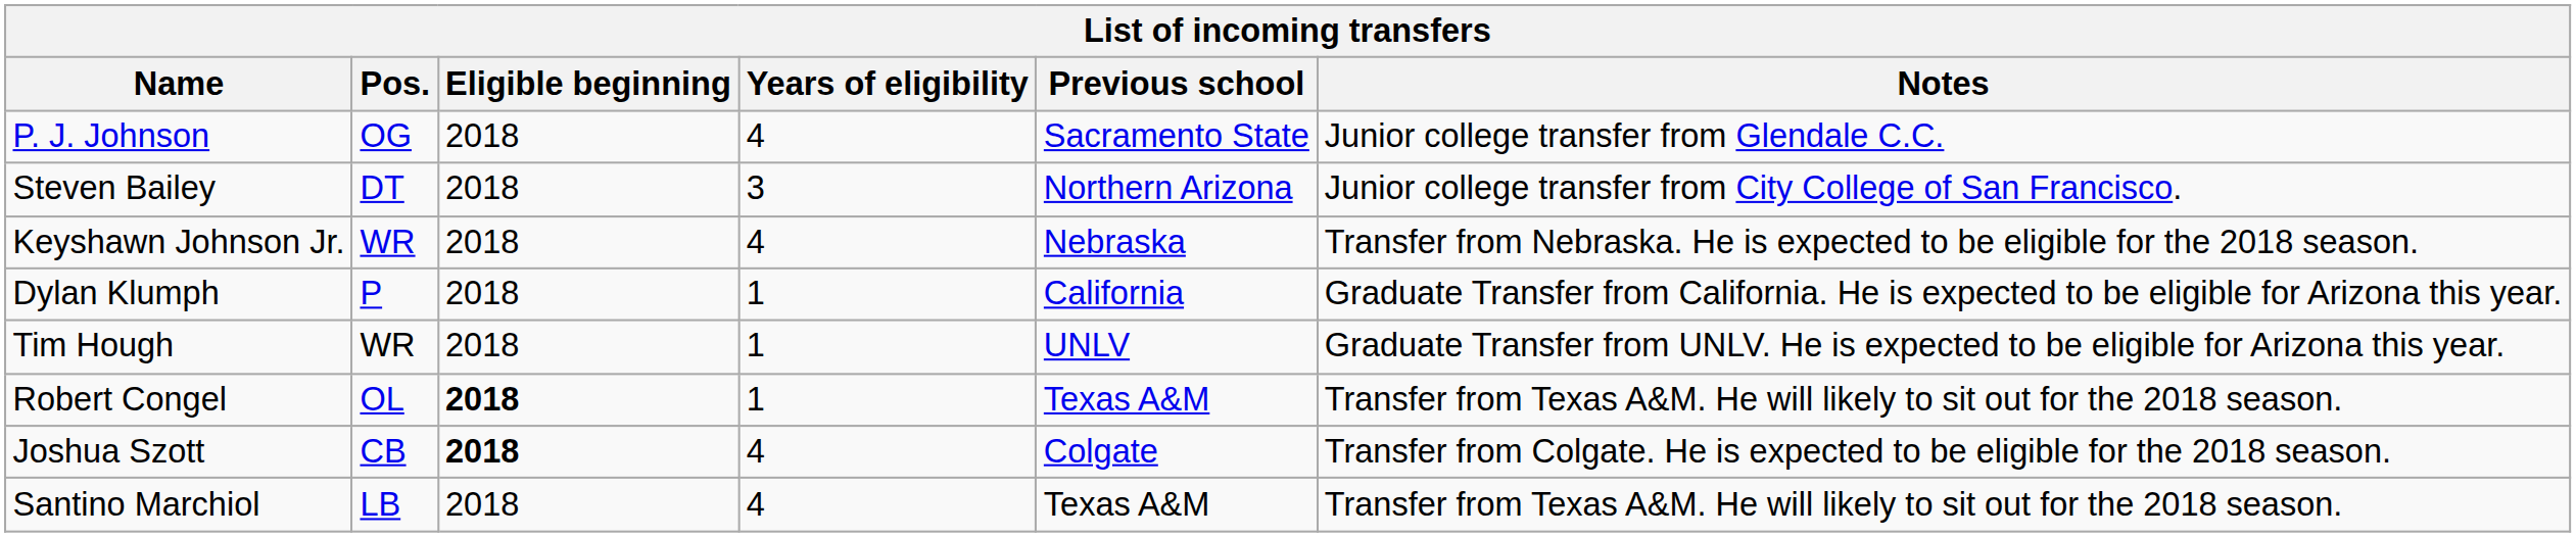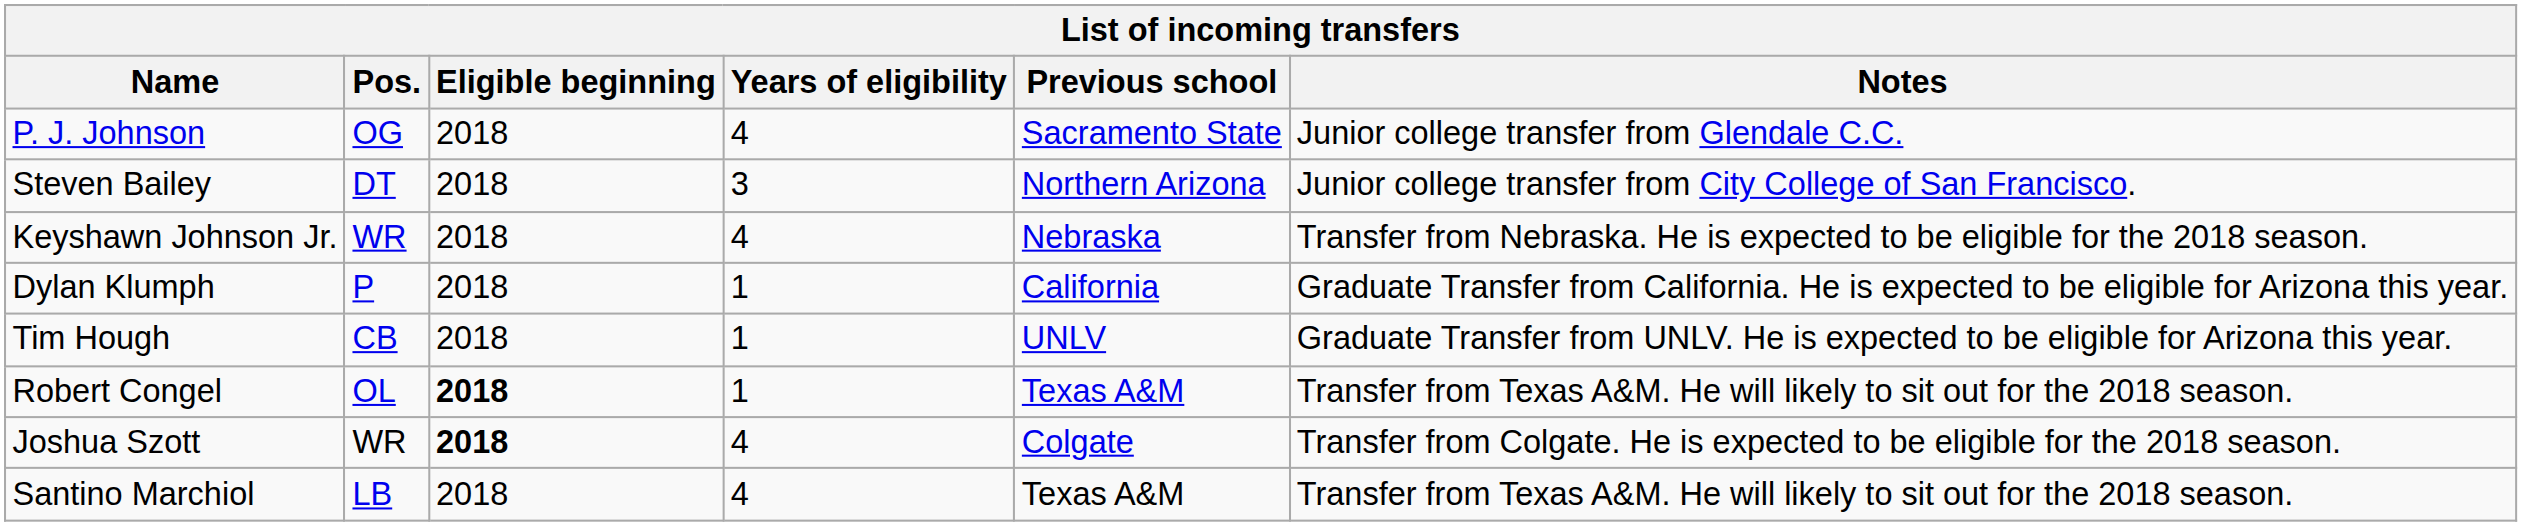Tim Hough | Pos.: WR -> CB
Joshua Szott | Pos.: CB -> WR
